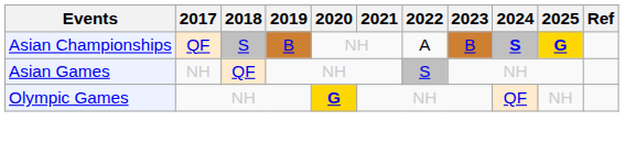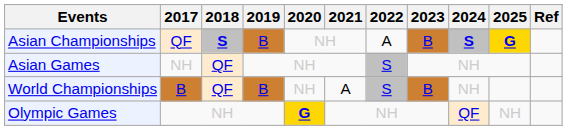Asian Championships | 2018: normal -> bold
+ row: World Championships | B | QF | B | NH | A | S | B | NH
